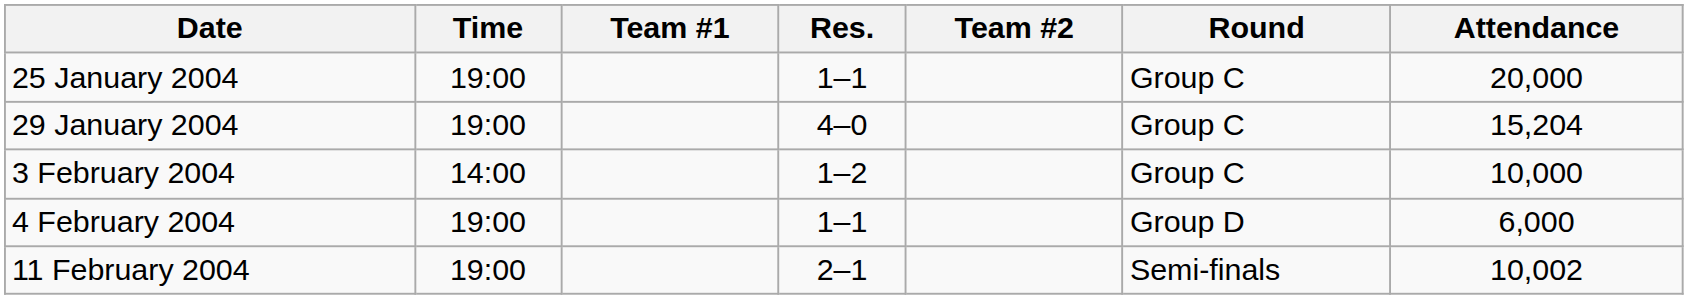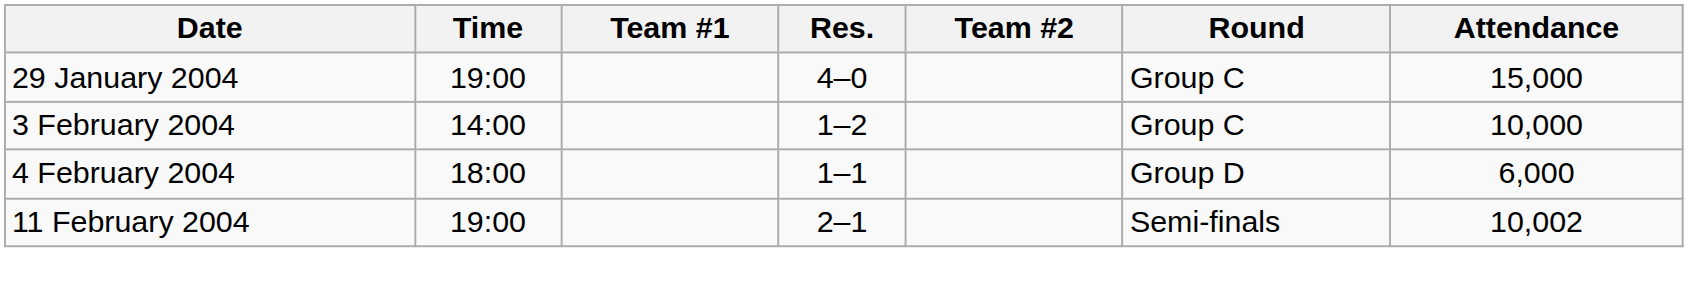- row: 25 January 2004 | 19:00 | 1–1 | Group C | 20,000
29 January 2004 | Attendance: 15,204 -> 15,000
4 February 2004 | Time: 19:00 -> 18:00
